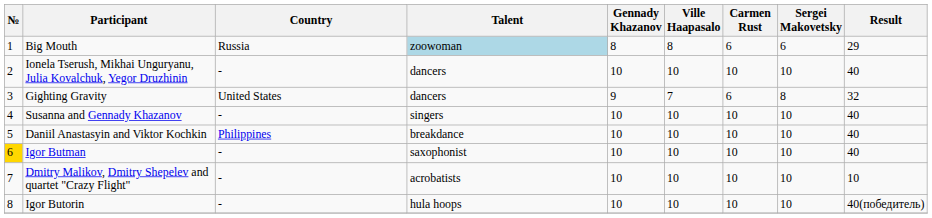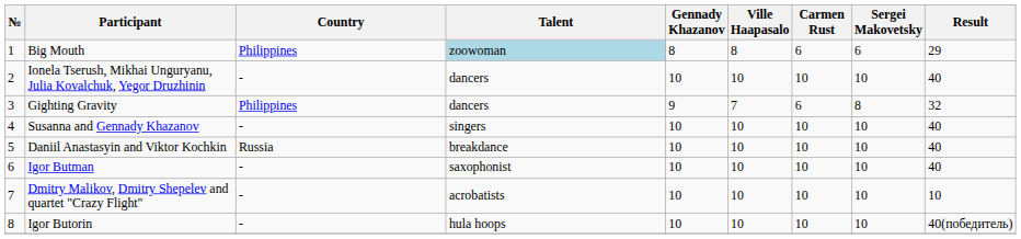Big Mouth | Country: Russia -> Philippines
Gighting Gravity | Country: United States -> Philippines
Daniil Anastasyin and Viktor Kochkin | Country: Philippines -> Russia
Igor Butman | №: gold background -> no background
